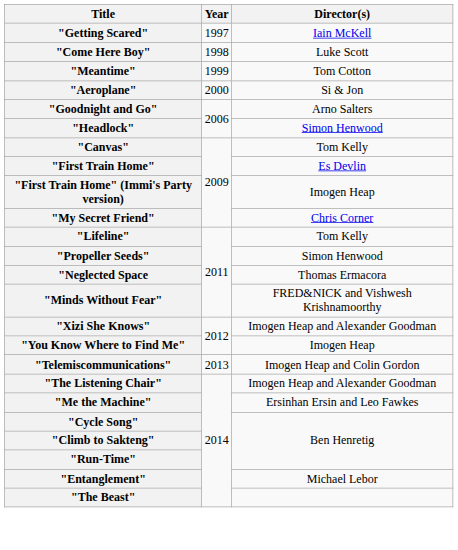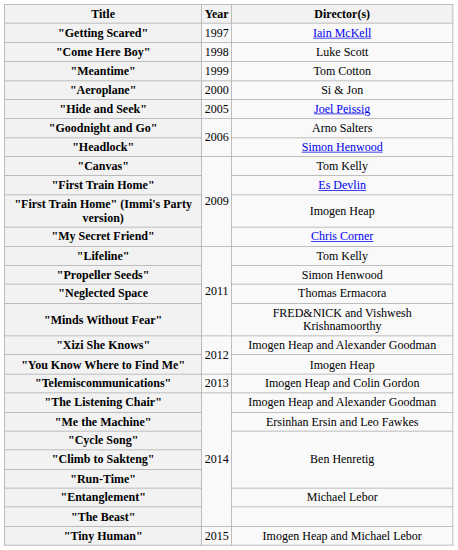+ row: "Hide and Seek" | 2005 | Joel Peissig
+ row: "Tiny Human" | 2015 | Imogen Heap and Michael Lebor
